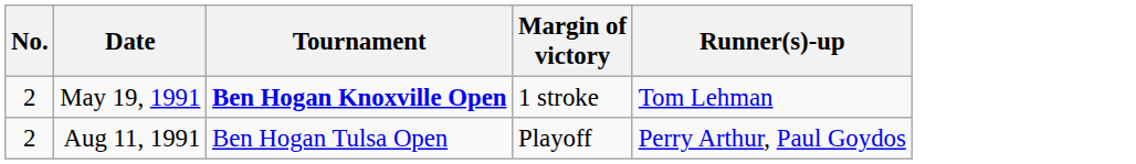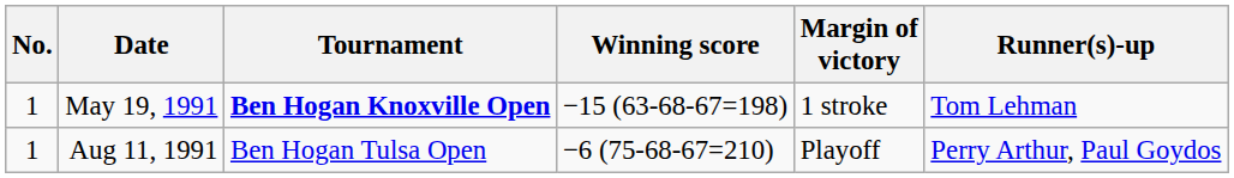+ column: Winning score | −15 (63-68-67=198) | −6 (75-68-67=210)
May 19, 1991 | No.: 2 -> 1
Aug 11, 1991 | No.: 2 -> 1
